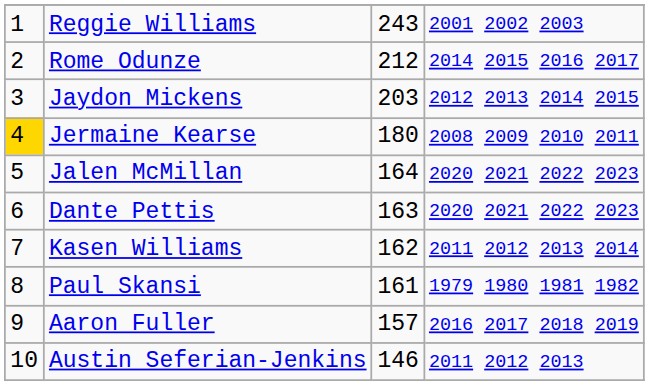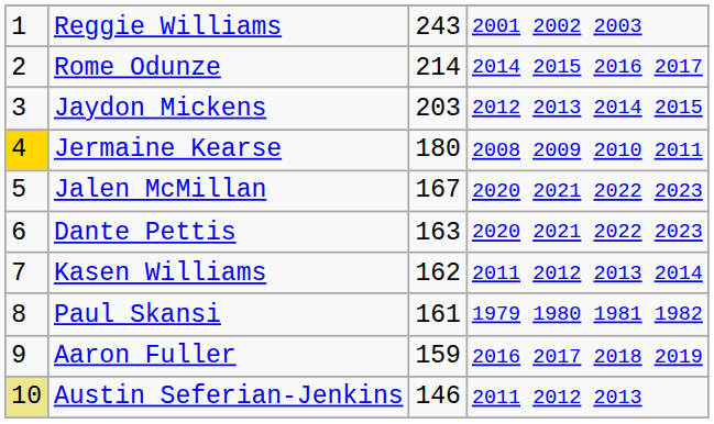Rome Odunze | column 3: 212 -> 214
Jalen McMillan | column 3: 164 -> 167
Aaron Fuller | column 3: 157 -> 159
Austin Seferian-Jenkins | column 1: no background -> khaki background
